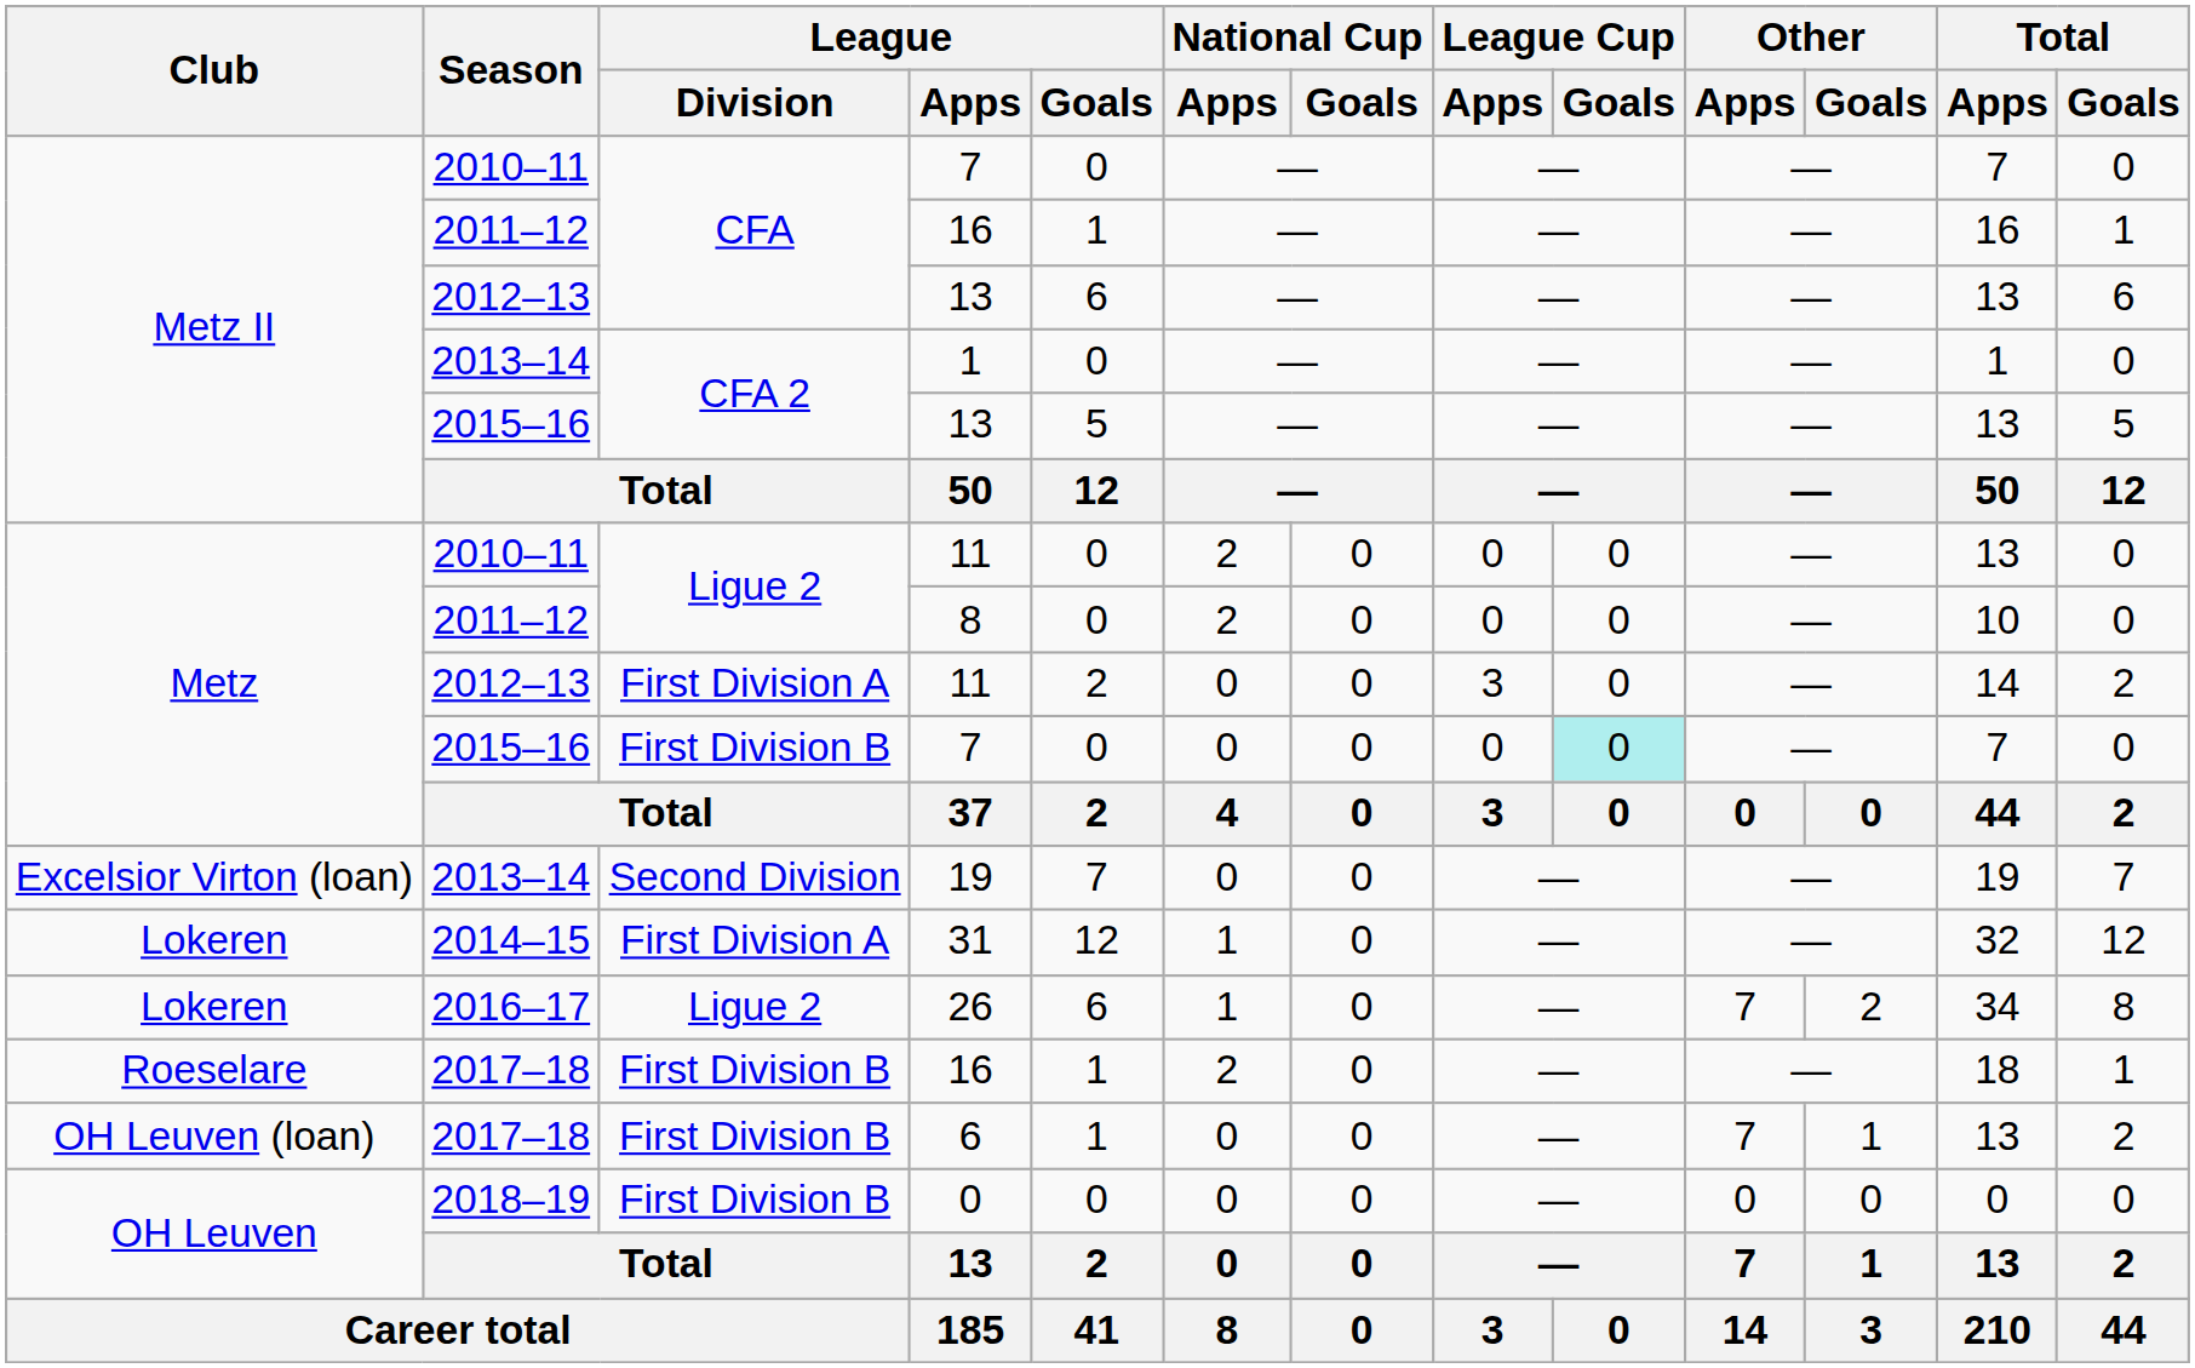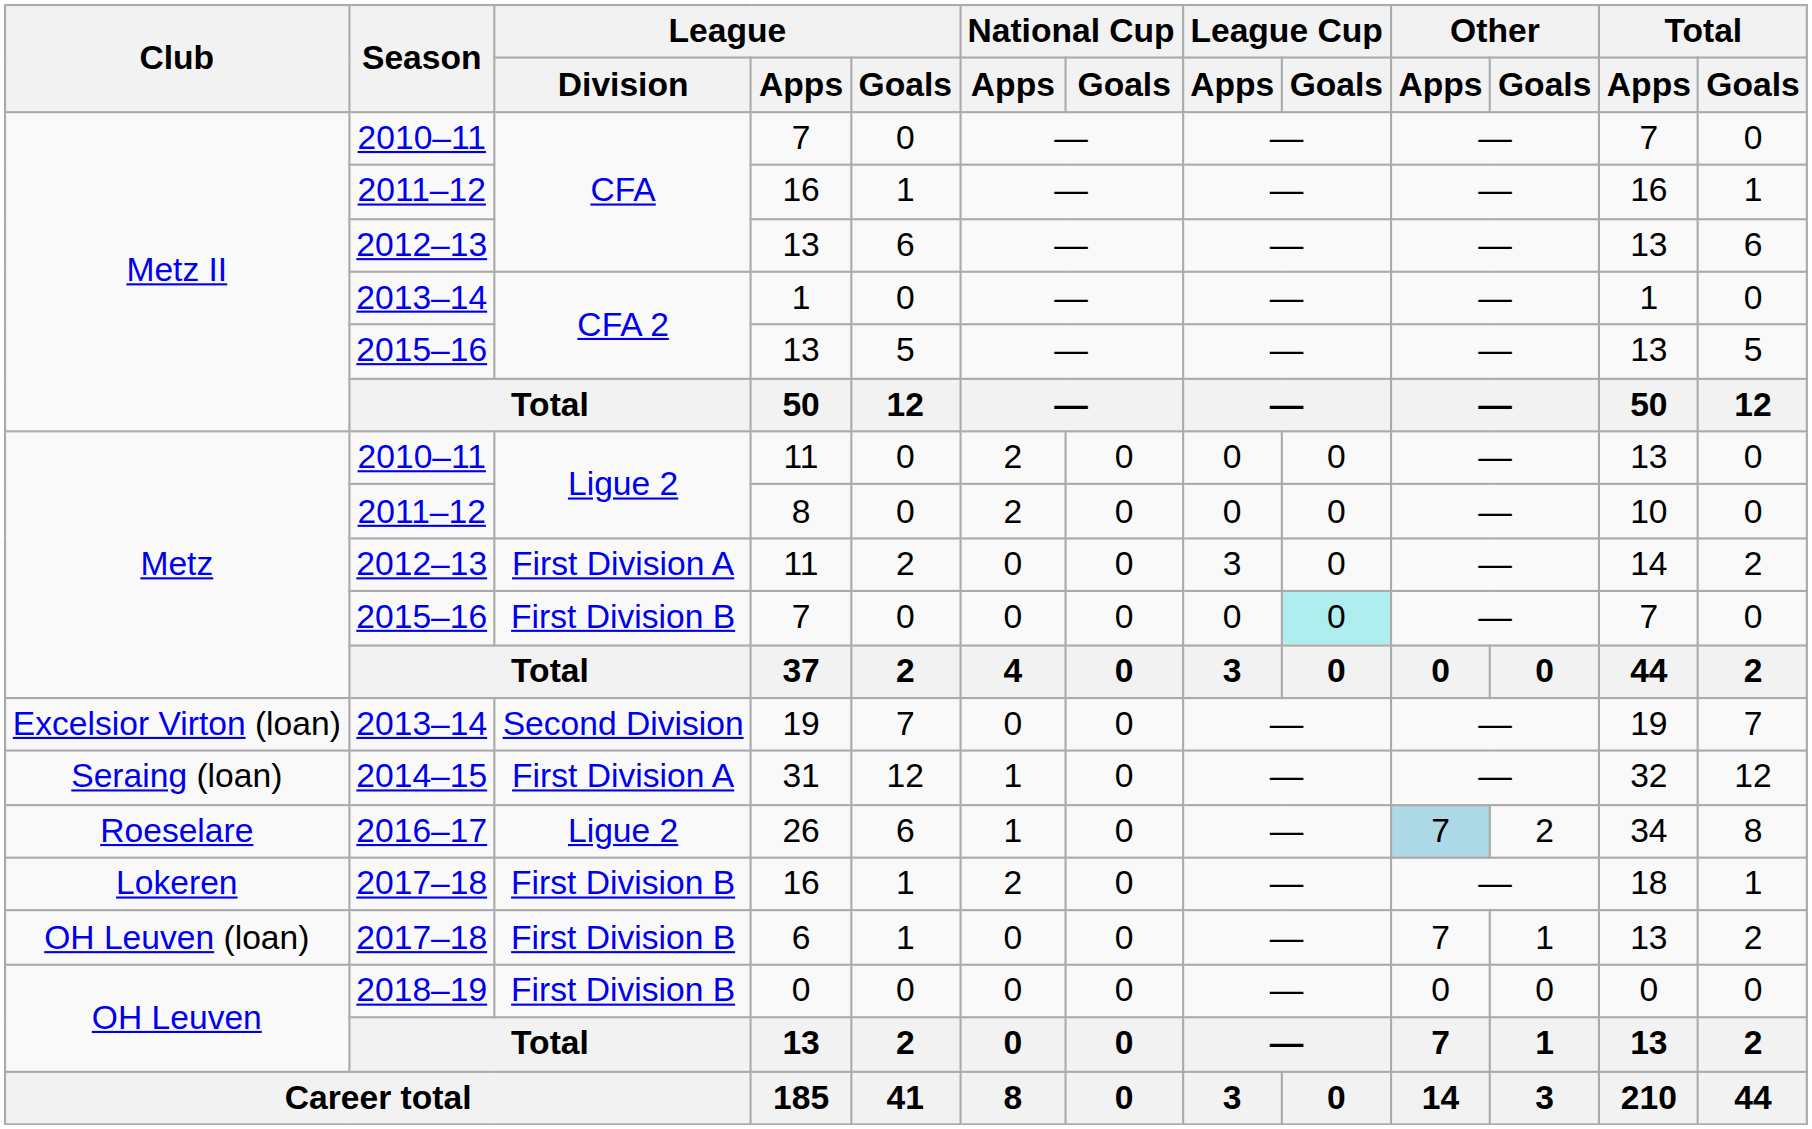31 | Club: Lokeren -> Seraing (loan)
26 | Club: Lokeren -> Roeselare
26 | Other / Apps: no background -> lightblue background
2017–18 / 16 | Club: Roeselare -> Lokeren
